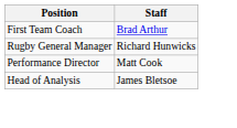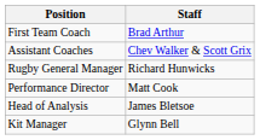+ row: Assistant Coaches | Chev Walker & Scott Grix
+ row: Kit Manager | Glynn Bell
